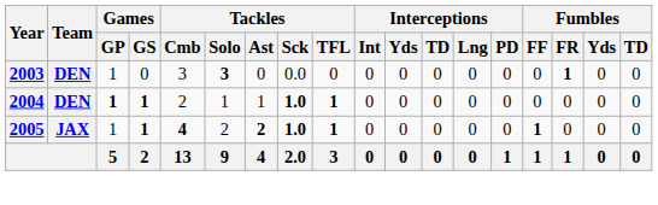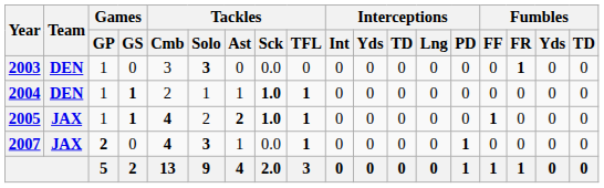2004 | Games / GP: bold -> normal
+ row: 2007 | JAX | 2 | 0 | 4 | 3 | 1 | 0.0 | 1 | 0 | 0 | 0 | 0 | 1 | 0 | 0 | 0 | 0
